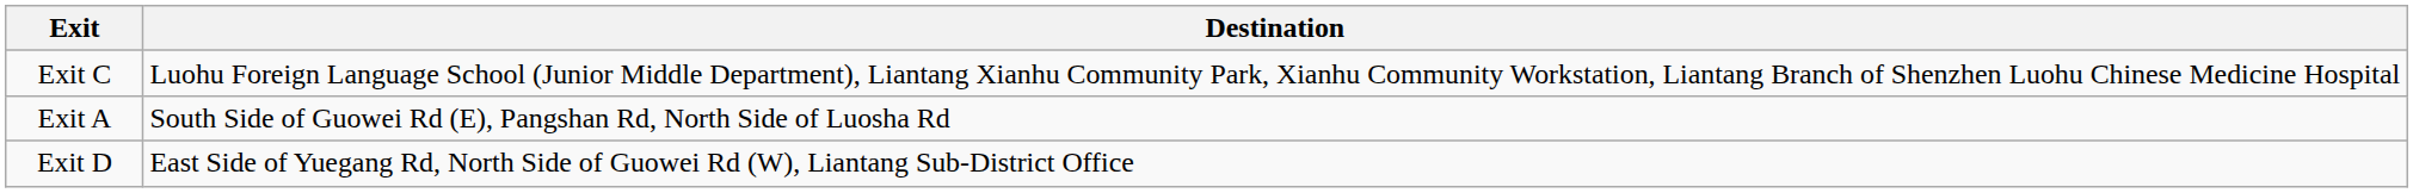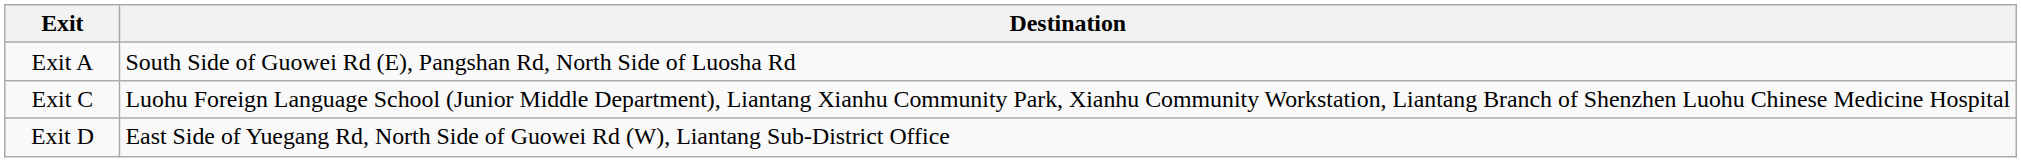rows swapped: Exit A <-> Exit C
